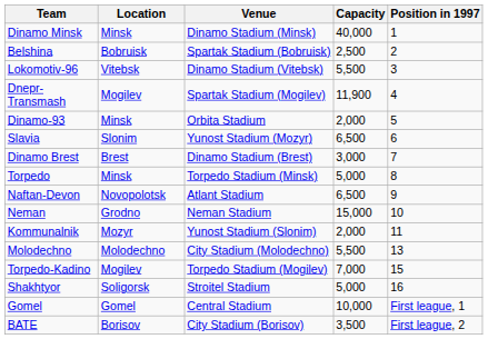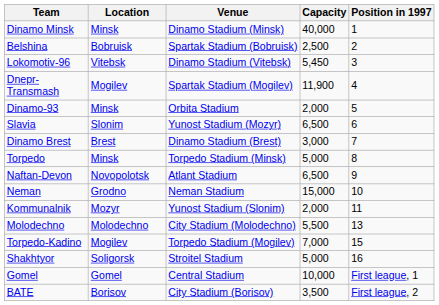Lokomotiv-96 | Capacity: 5,500 -> 5,450
